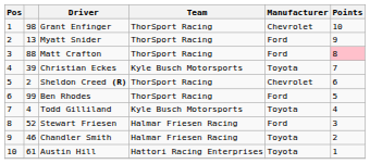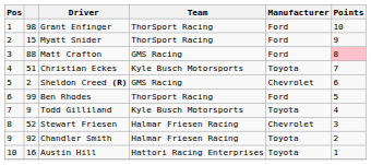Grant Enfinger | Manufacturer: Chevrolet -> Ford
Myatt Snider | column 2: 13 -> 15
Matt Crafton | Team: ThorSport Racing -> GMS Racing
Christian Eckes | column 2: 39 -> 51
Sheldon Creed (R) | Team: ThorSport Racing -> GMS Racing
Todd Gilliland | column 2: 4 -> 9
Stewart Friesen | Manufacturer: Ford -> Chevrolet
Chandler Smith | column 2: 46 -> 92
Austin Hill | column 2: 61 -> 16
